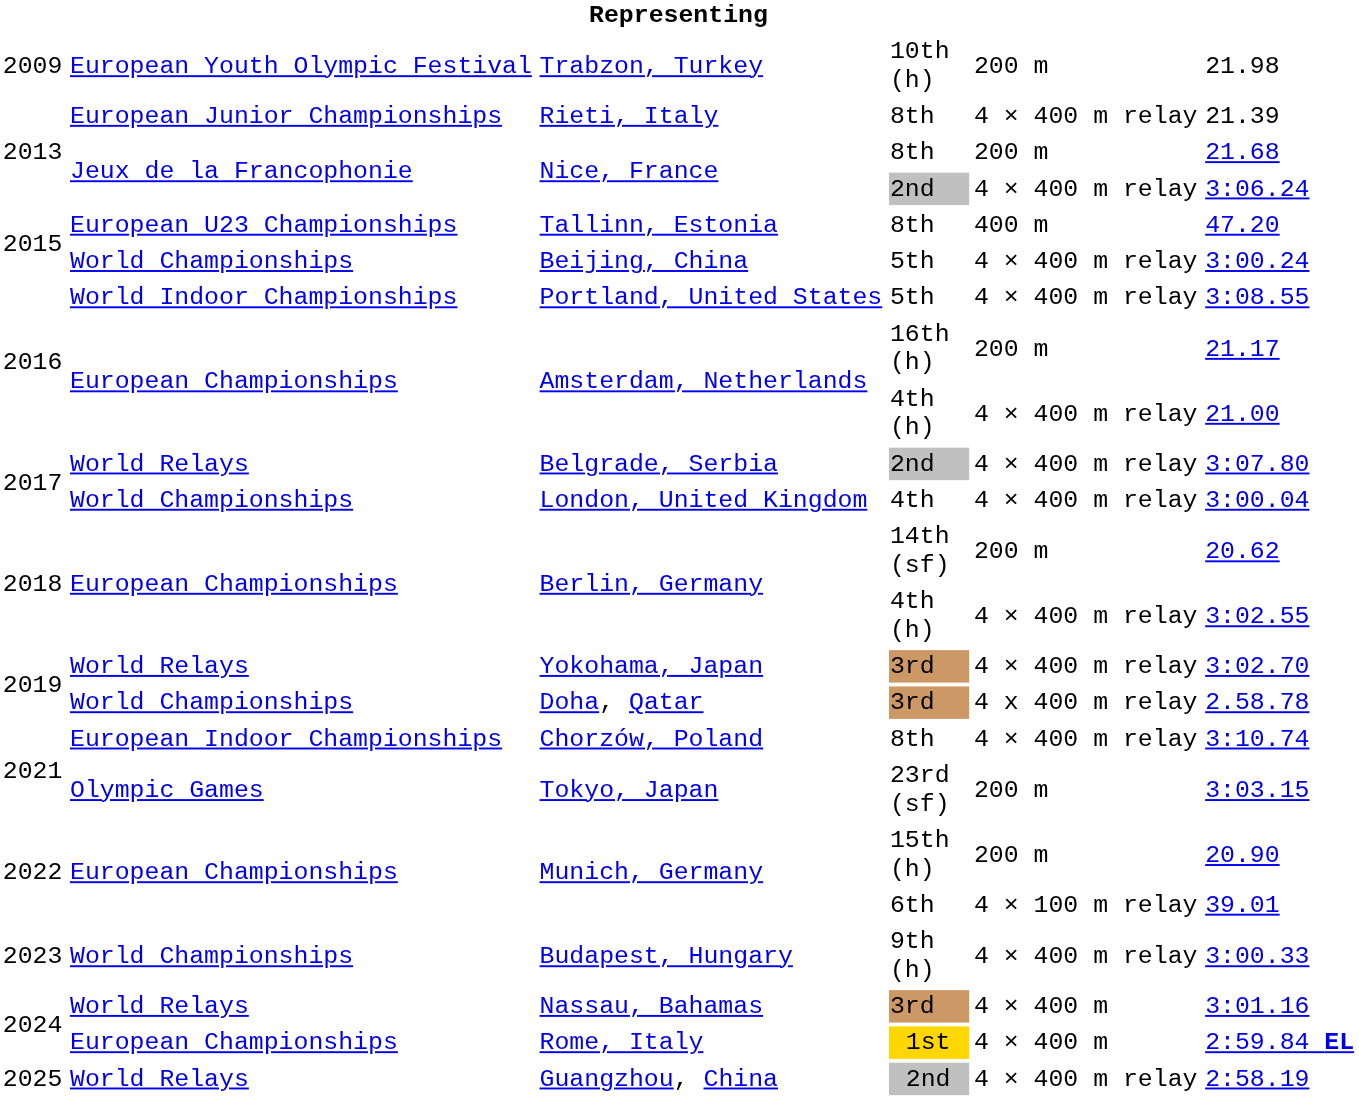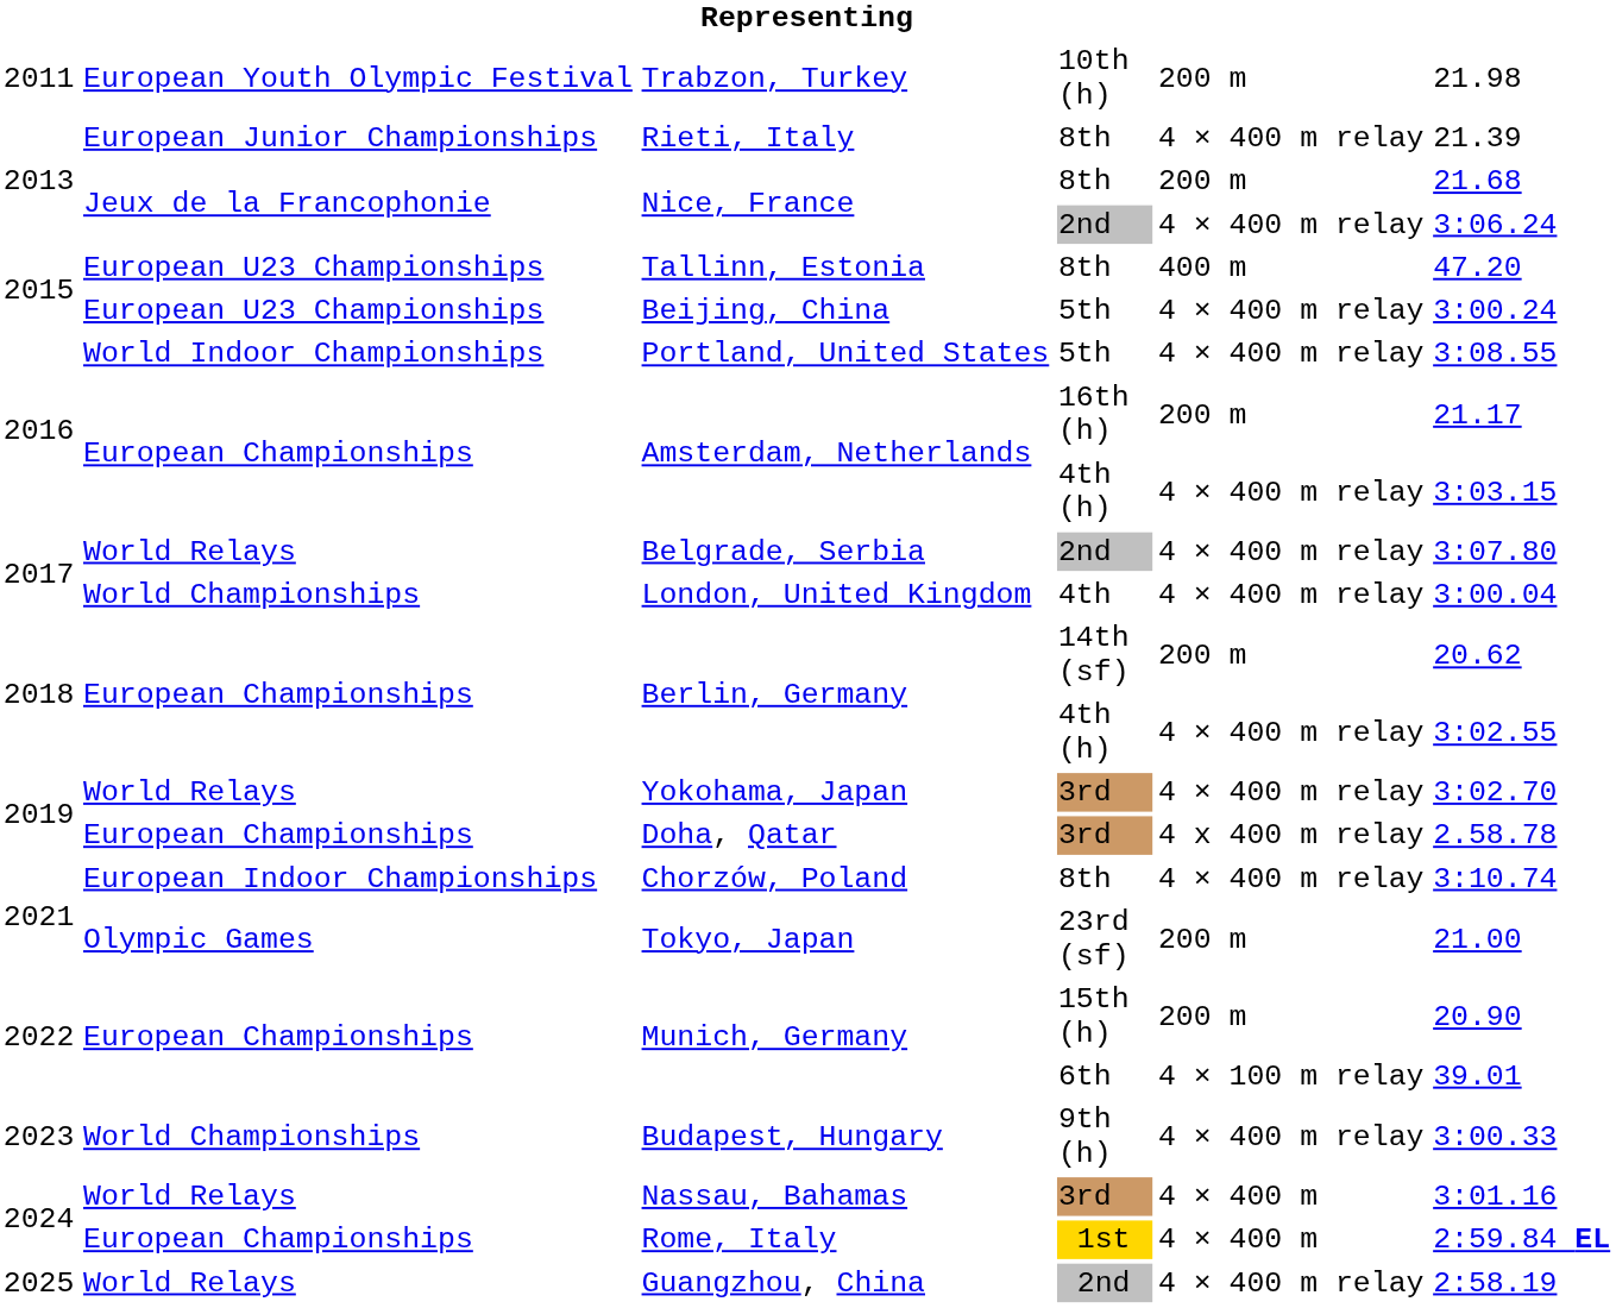Trabzon, Turkey | column 1: 2009 -> 2011
Beijing, China | column 2: World Championships -> European U23 Championships
Amsterdam, Netherlands / 4th (h) | column 6: 21.00 -> 3:03.15
Doha, Qatar | column 2: World Championships -> European Championships
Tokyo, Japan | column 6: 3:03.15 -> 21.00
